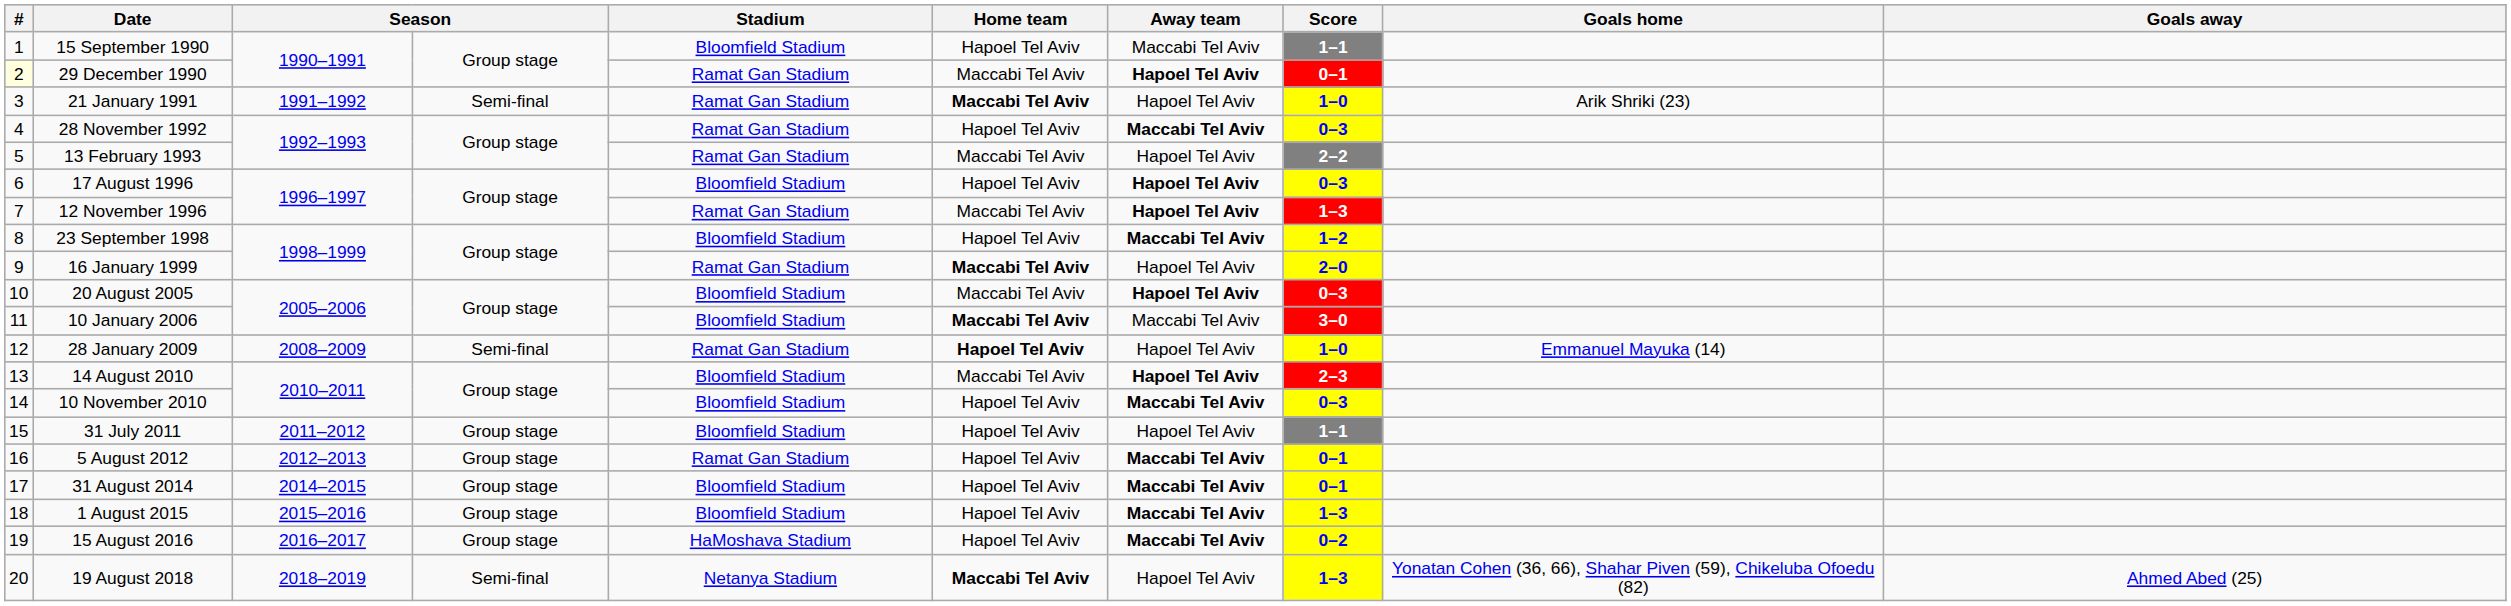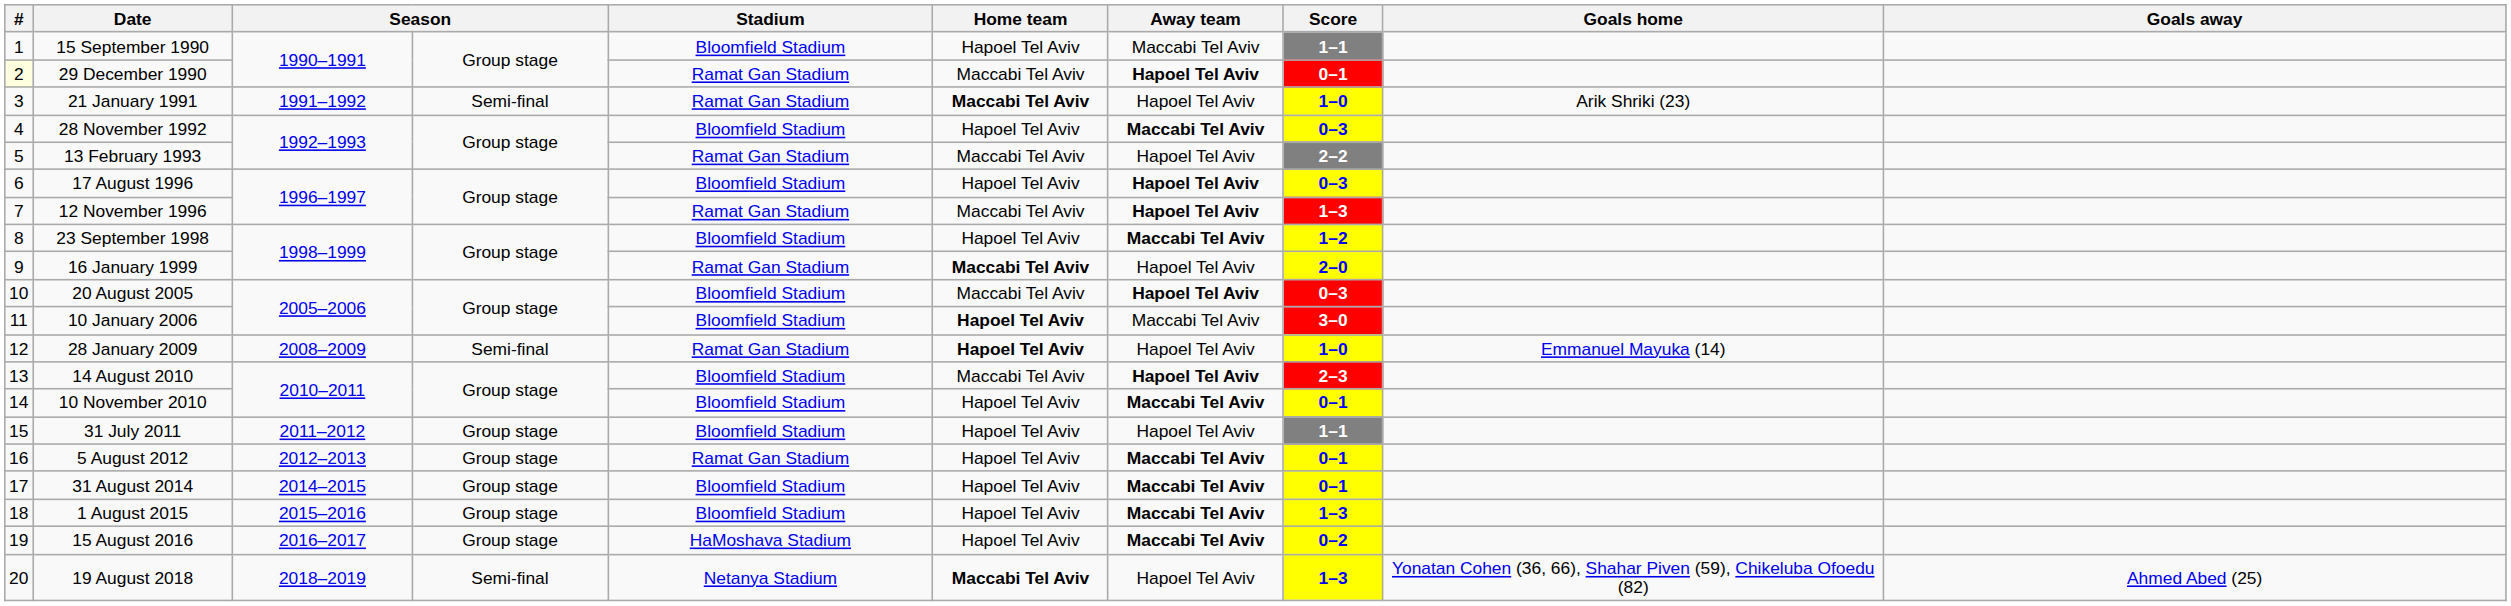28 November 1992 | Stadium: Ramat Gan Stadium -> Bloomfield Stadium
10 January 2006 | Home team: Maccabi Tel Aviv -> Hapoel Tel Aviv
10 November 2010 | Score: 0–3 -> 0–1
